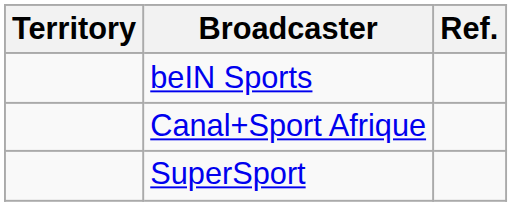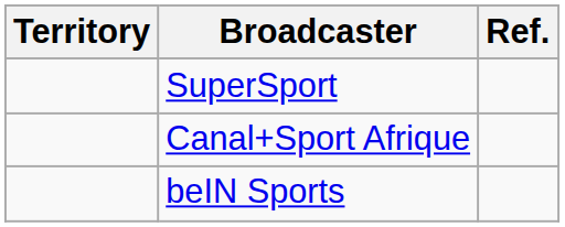rows swapped: SuperSport <-> beIN Sports
